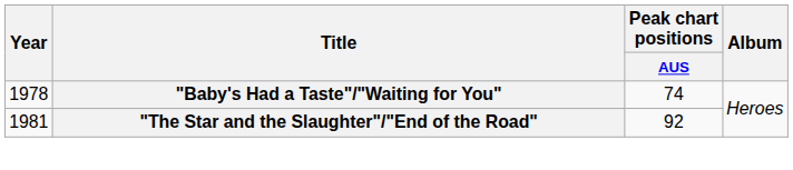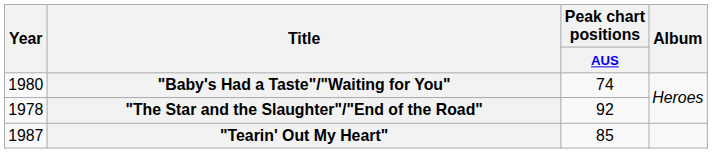"Baby's Had a Taste"/"Waiting for You" | Year: 1978 -> 1980
"The Star and the Slaughter"/"End of the Road" | Year: 1981 -> 1978
+ row: 1987 | "Tearin' Out My Heart" | 85
